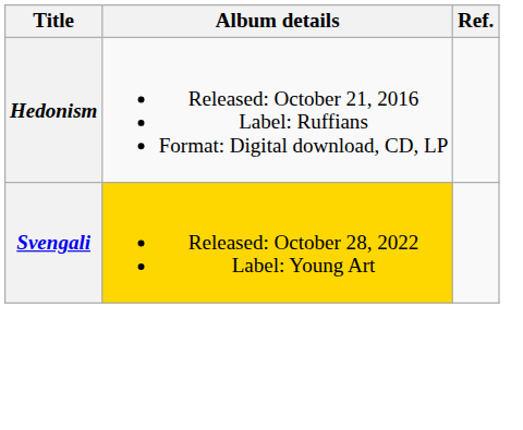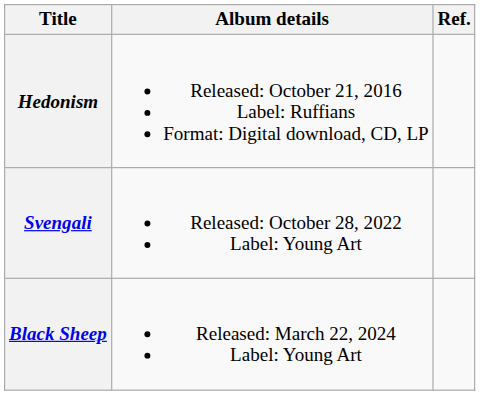Svengali | Album details: gold background -> no background
+ row: Black Sheep | Released: March 22, 2024 Label: Young Art
